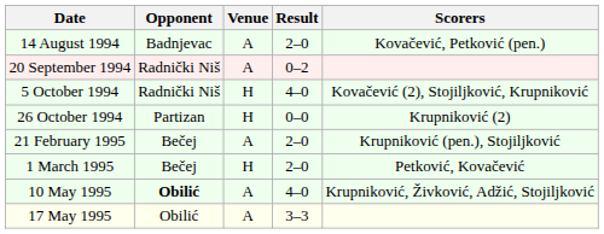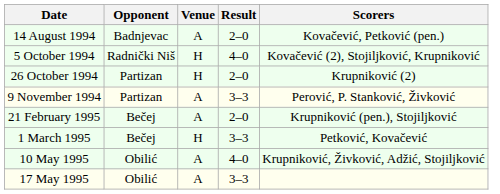- row: 20 September 1994 | Radnički Niš | A | 0–2
26 October 1994 | Result: 0–0 -> 2–0
+ row: 9 November 1994 | Partizan | A | 3–3 | Perović, P. Stanković, Živković
1 March 1995 | Result: 2–0 -> 3–3
10 May 1995 | Opponent: bold -> normal
